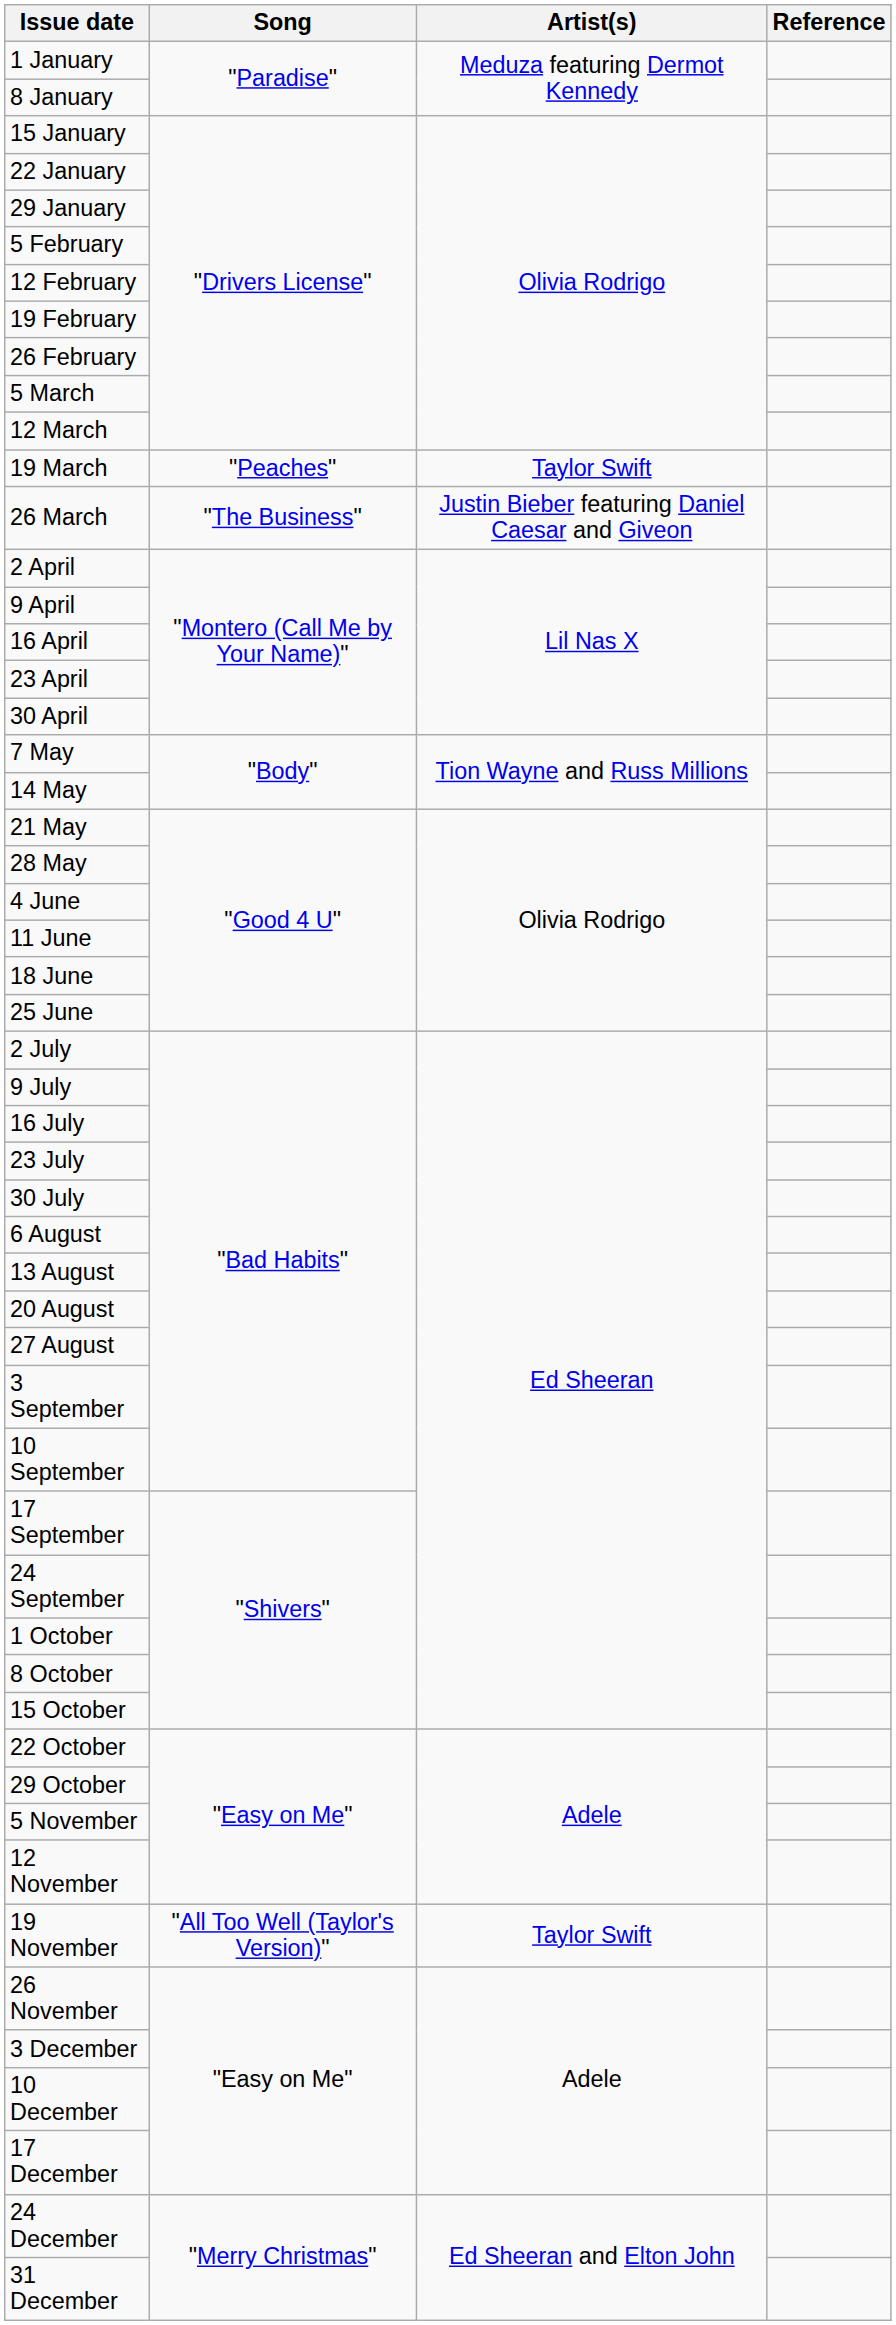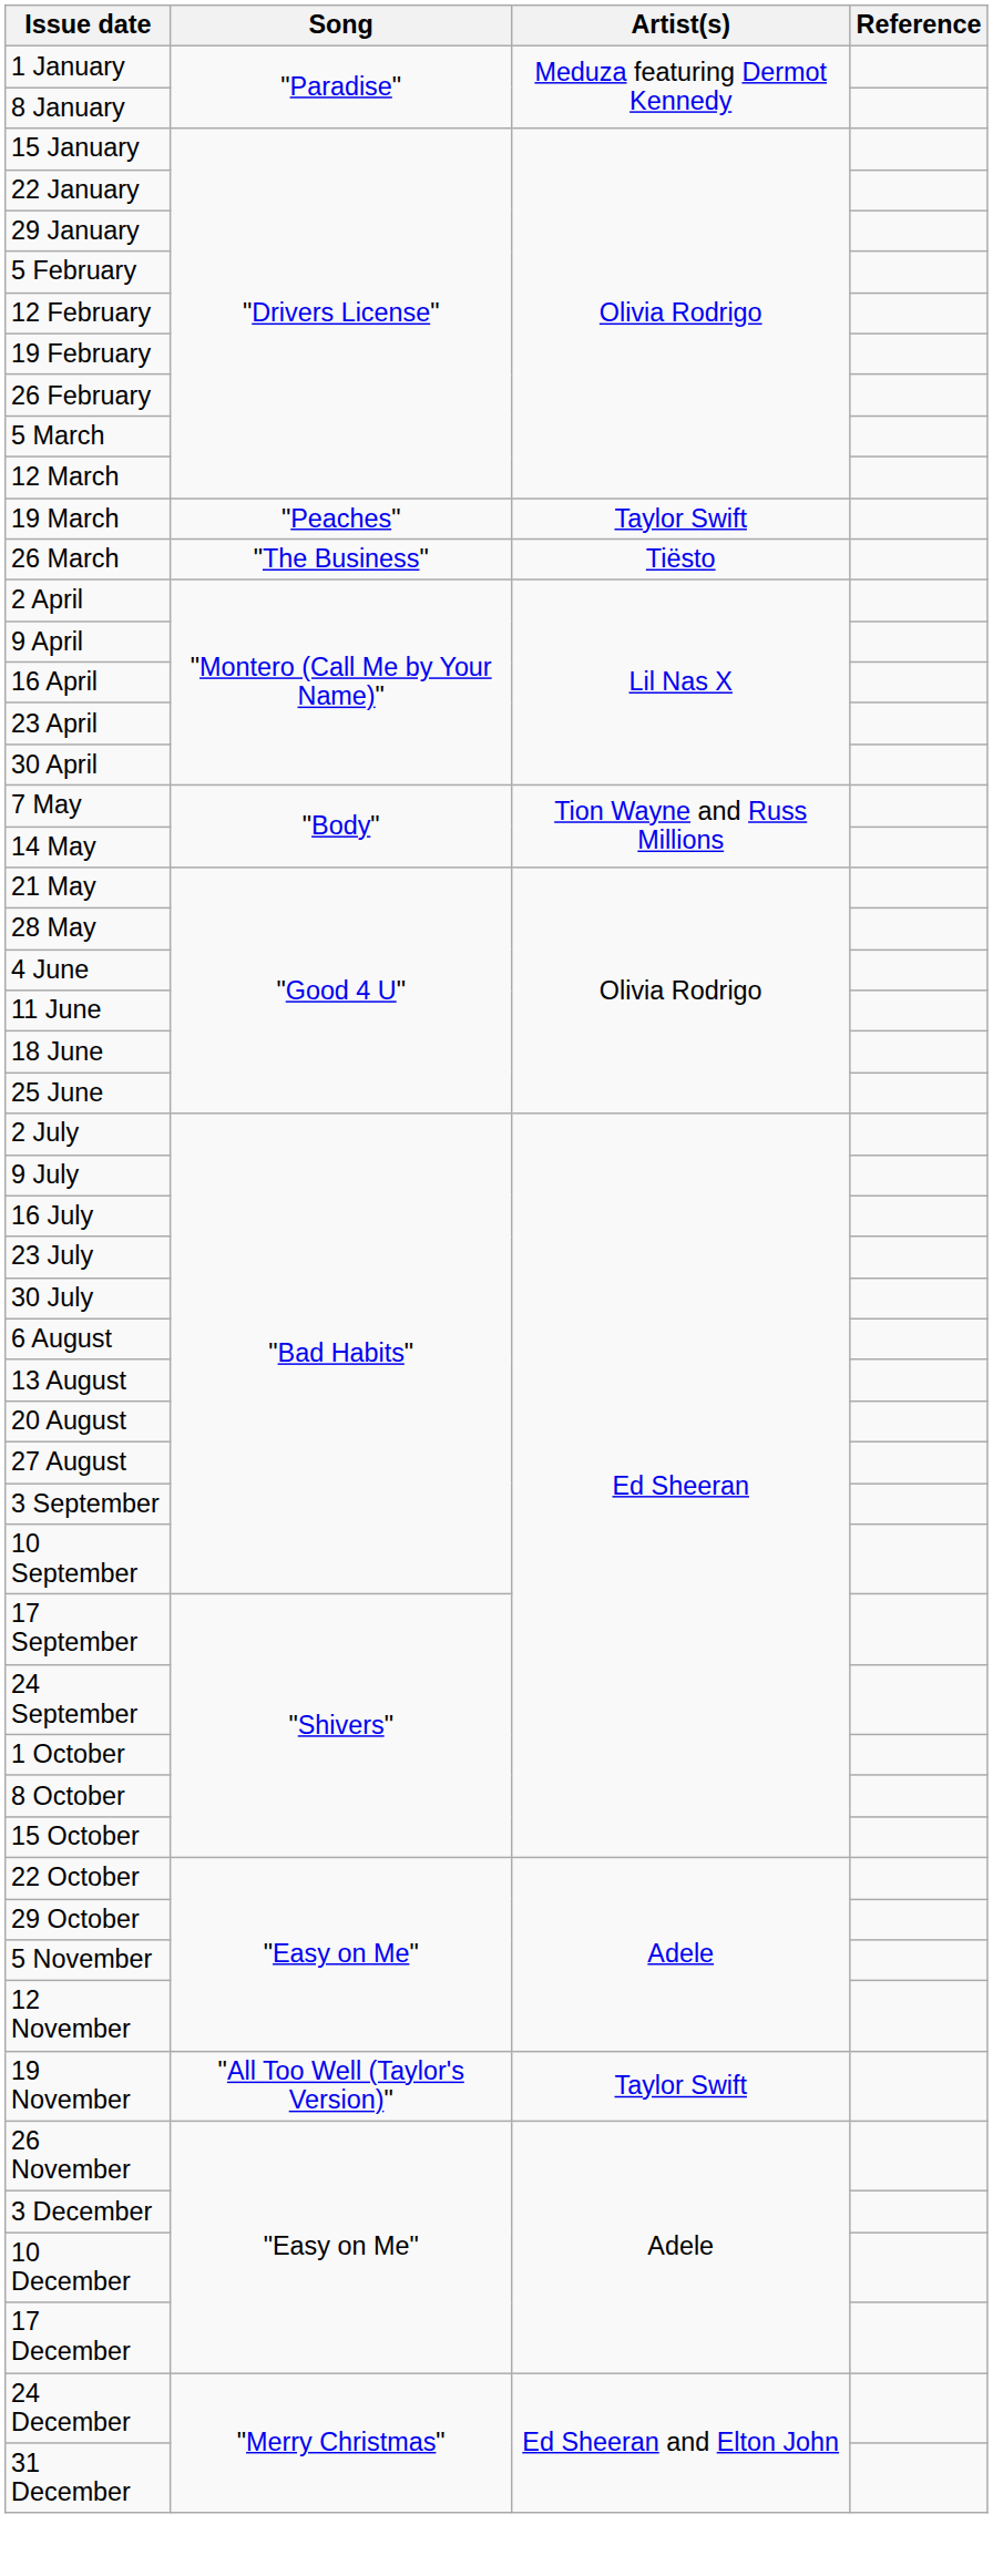26 March | Artist(s): Justin Bieber featuring Daniel Caesar and Giveon -> Tiësto
